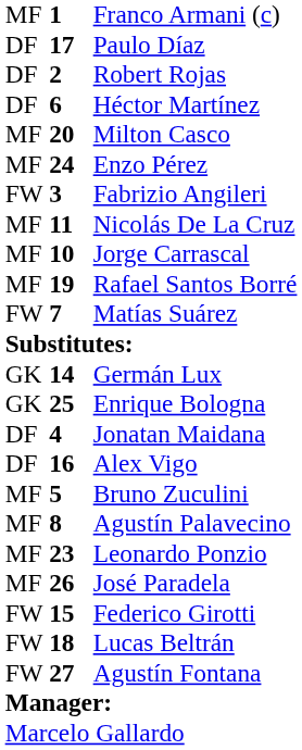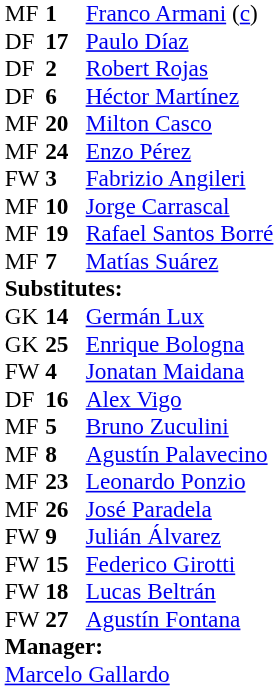- row: MF | 11 | Nicolás De La Cruz
Matías Suárez | column 1: FW -> MF
Jonatan Maidana | column 1: DF -> FW
+ row: FW | 9 | Julián Álvarez
